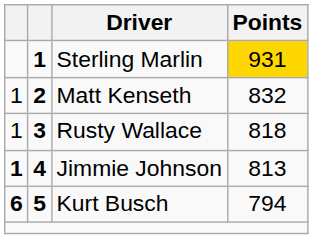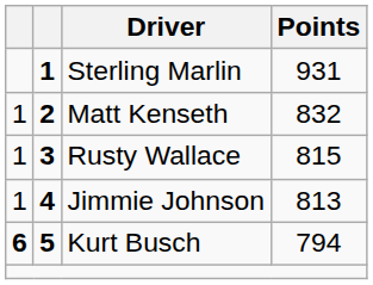Sterling Marlin | Points: gold background -> no background
Rusty Wallace | Points: 818 -> 815
Jimmie Johnson | column 1: bold -> normal
